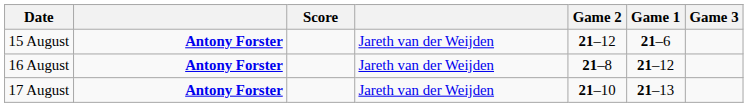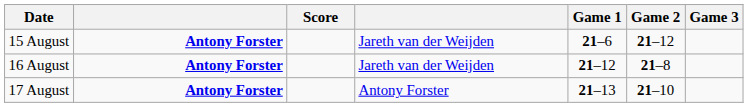columns swapped: Game 1 <-> Game 2
17 August | column 4: Jareth van der Weijden -> Antony Forster
